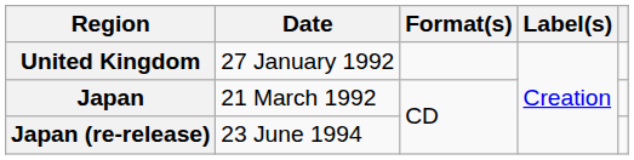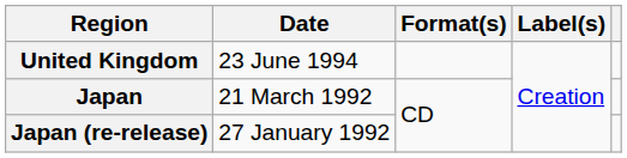United Kingdom | Date: 27 January 1992 -> 23 June 1994
Japan (re-release) | Date: 23 June 1994 -> 27 January 1992
